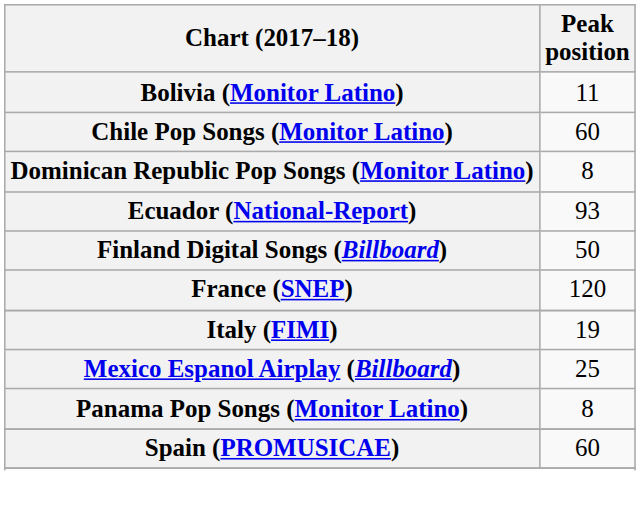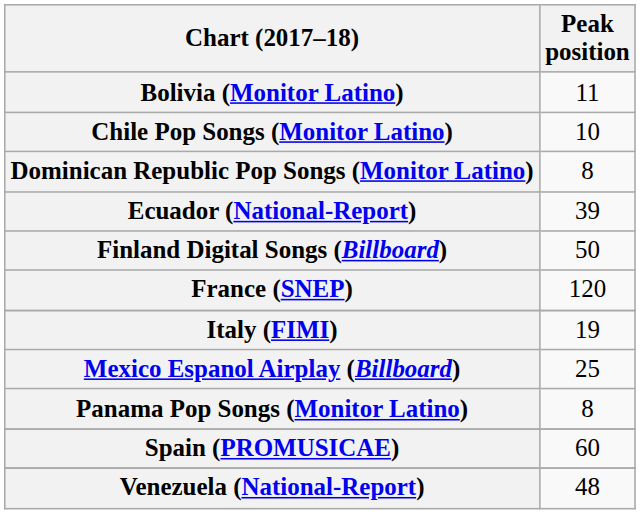Chile Pop Songs (Monitor Latino) | Peak position: 60 -> 10
Ecuador (National-Report) | Peak position: 93 -> 39
+ row: Venezuela (National-Report) | 48
